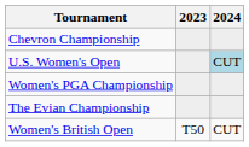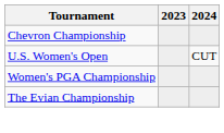U.S. Women's Open | 2024: lightblue background -> no background
- row: Women's British Open | T50 | CUT
